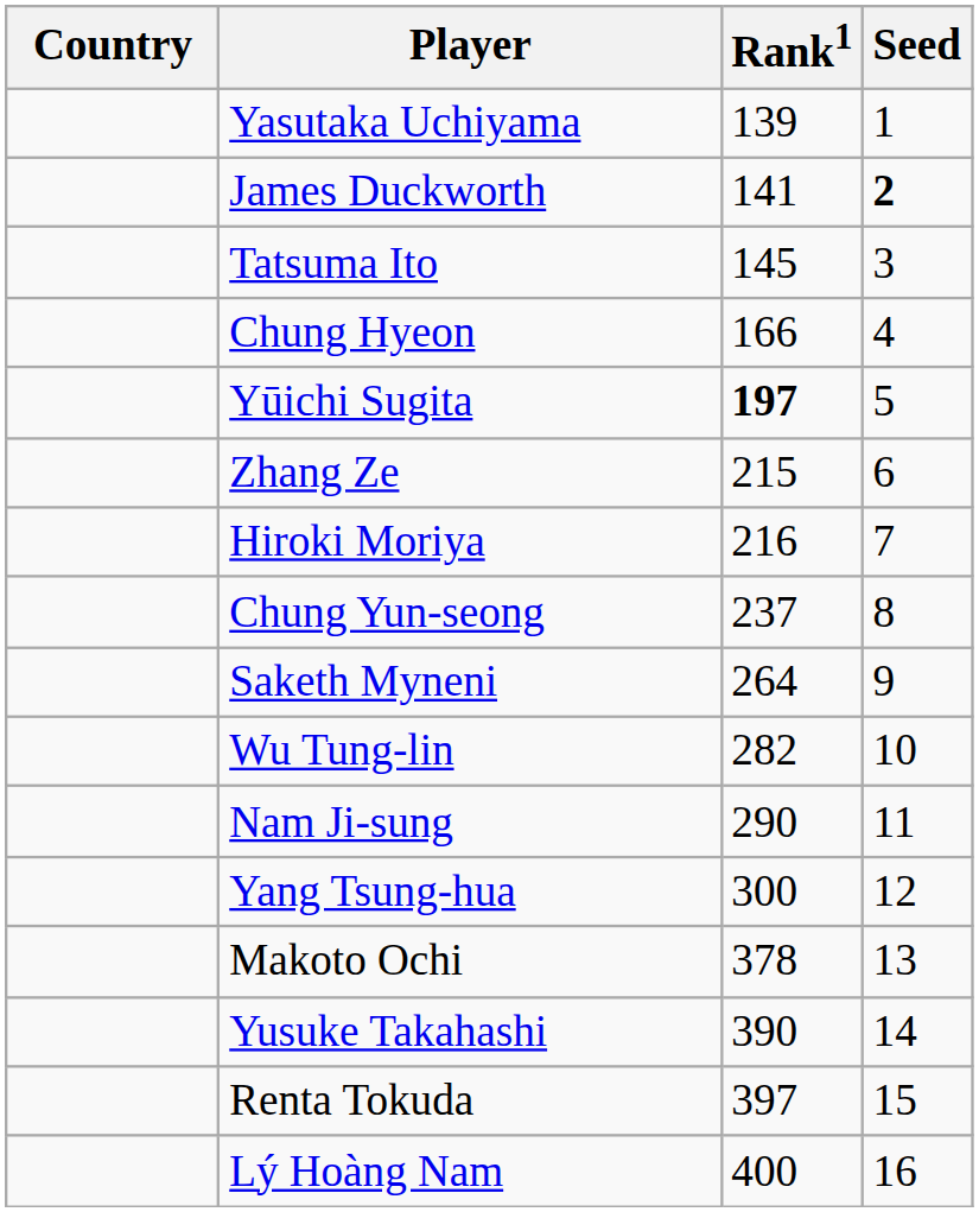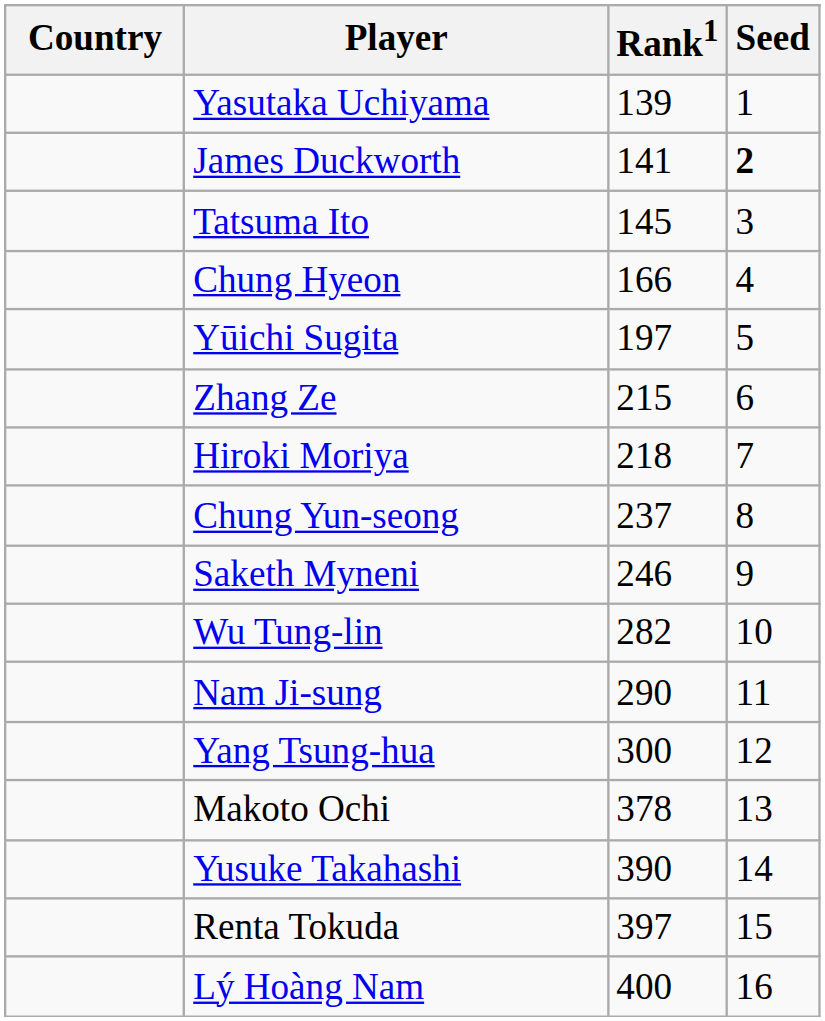Yūichi Sugita | Rank1: bold -> normal
Hiroki Moriya | Rank1: 216 -> 218
Saketh Myneni | Rank1: 264 -> 246
